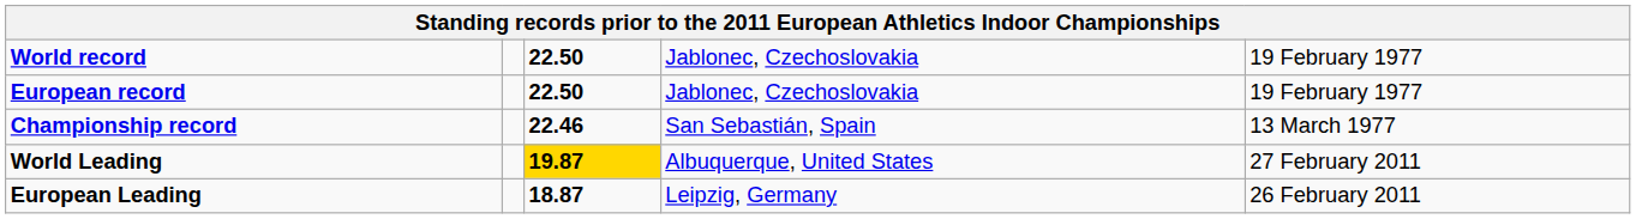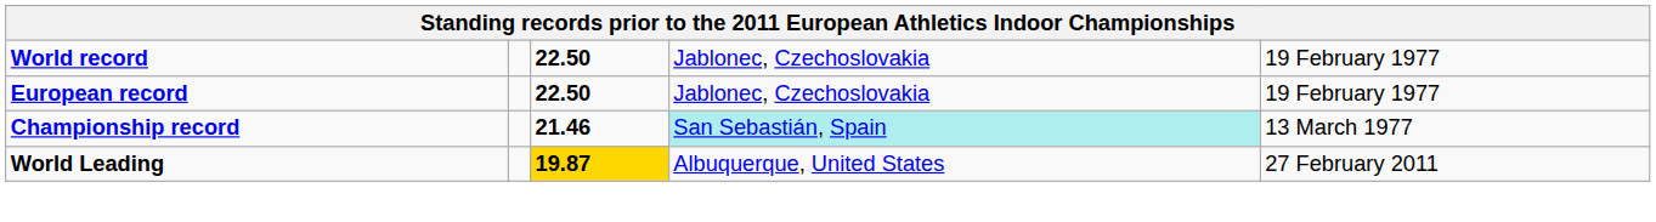Championship record | column 3: 22.46 -> 21.46
Championship record | column 4: no background -> paleturquoise background
- row: European Leading | 18.87 | Leipzig, Germany | 26 February 2011
